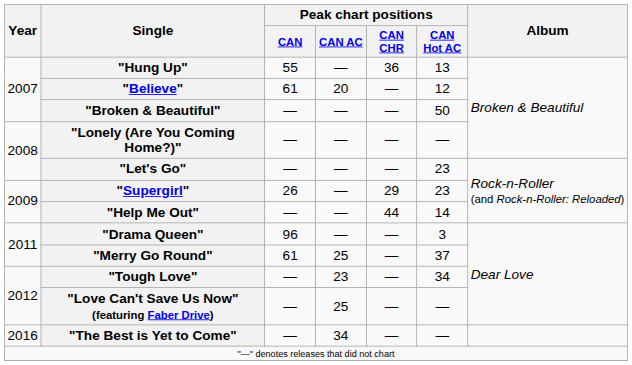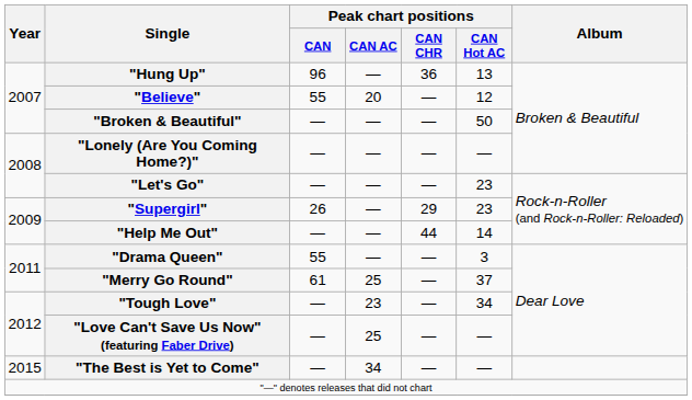"Hung Up" | Peak chart positions / CAN: 55 -> 96
"Believe" | Peak chart positions / CAN: 61 -> 55
"Drama Queen" | Peak chart positions / CAN: 96 -> 55
"The Best is Yet to Come" | Year: 2016 -> 2015
